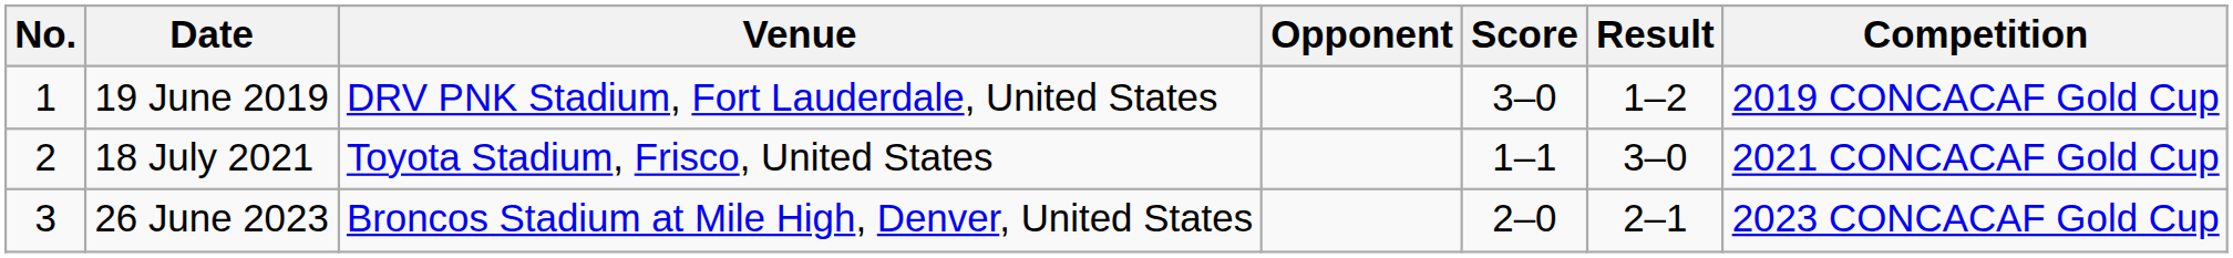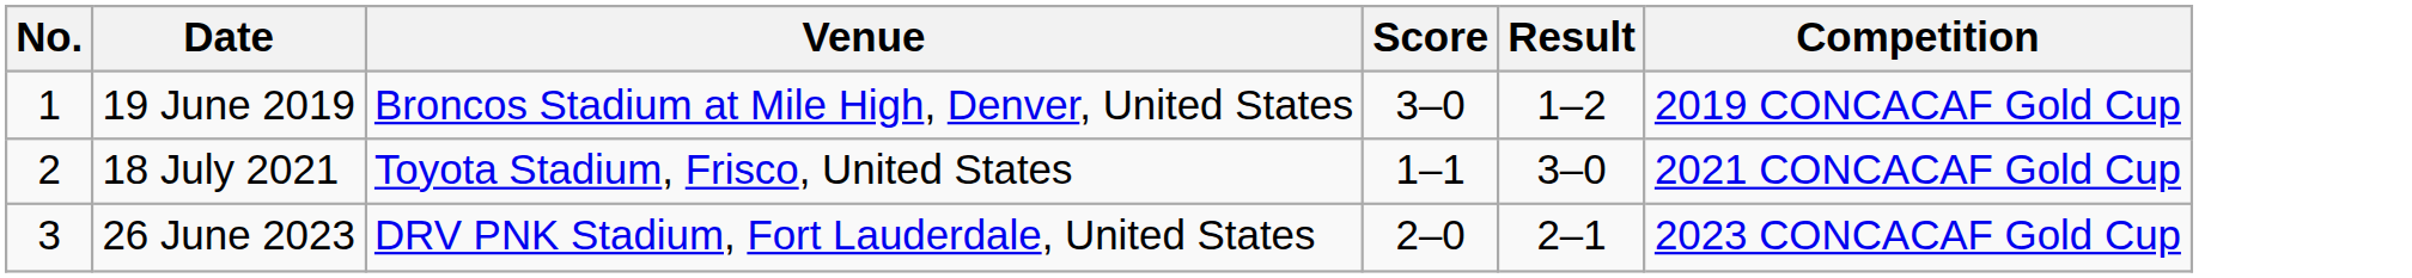- column: Opponent
19 June 2019 | Venue: DRV PNK Stadium, Fort Lauderdale, United States -> Broncos Stadium at Mile High, Denver, United States
26 June 2023 | Venue: Broncos Stadium at Mile High, Denver, United States -> DRV PNK Stadium, Fort Lauderdale, United States
